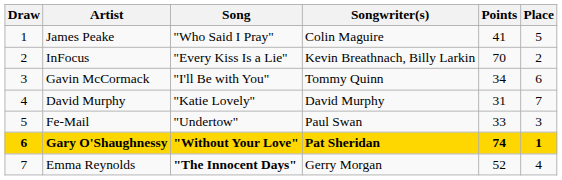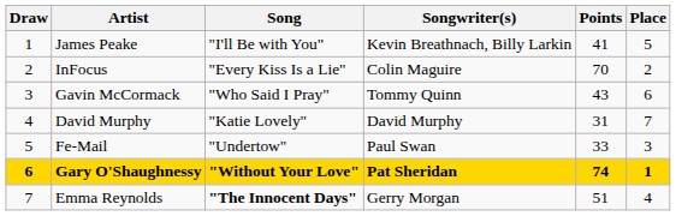James Peake | Song: "Who Said I Pray" -> "I'll Be with You"
James Peake | Songwriter(s): Colin Maguire -> Kevin Breathnach, Billy Larkin
InFocus | Songwriter(s): Kevin Breathnach, Billy Larkin -> Colin Maguire
Gavin McCormack | Song: "I'll Be with You" -> "Who Said I Pray"
Gavin McCormack | Points: 34 -> 43
Emma Reynolds | Points: 52 -> 51
